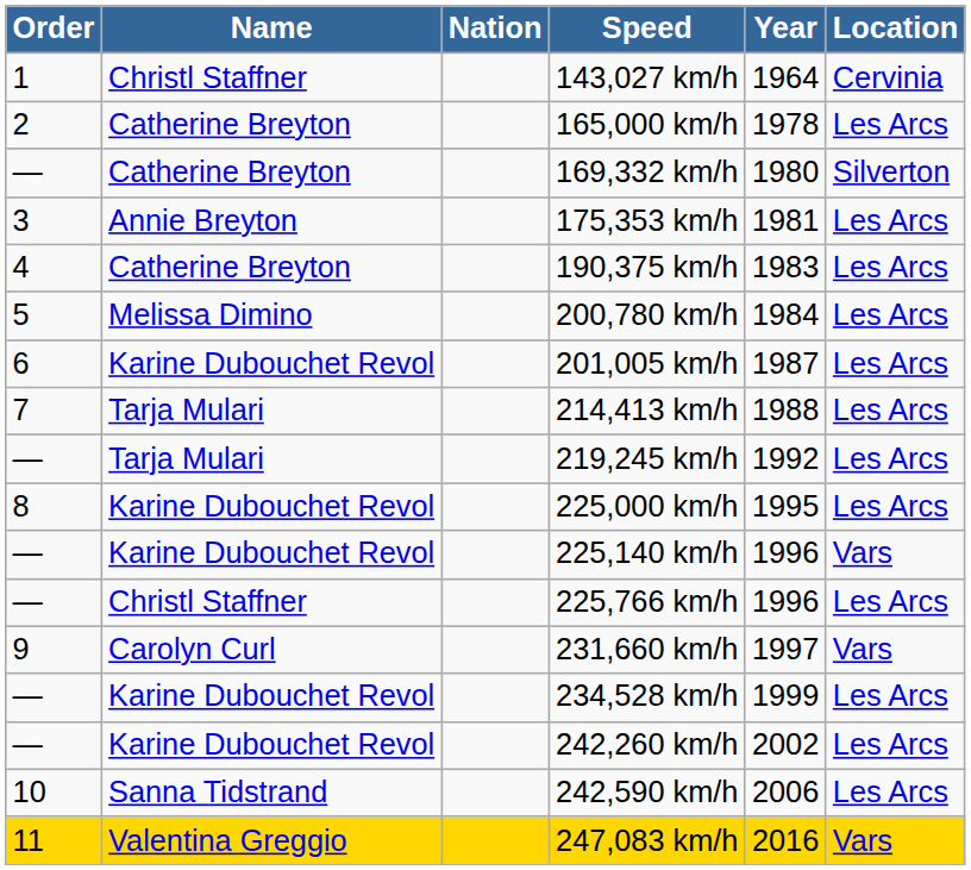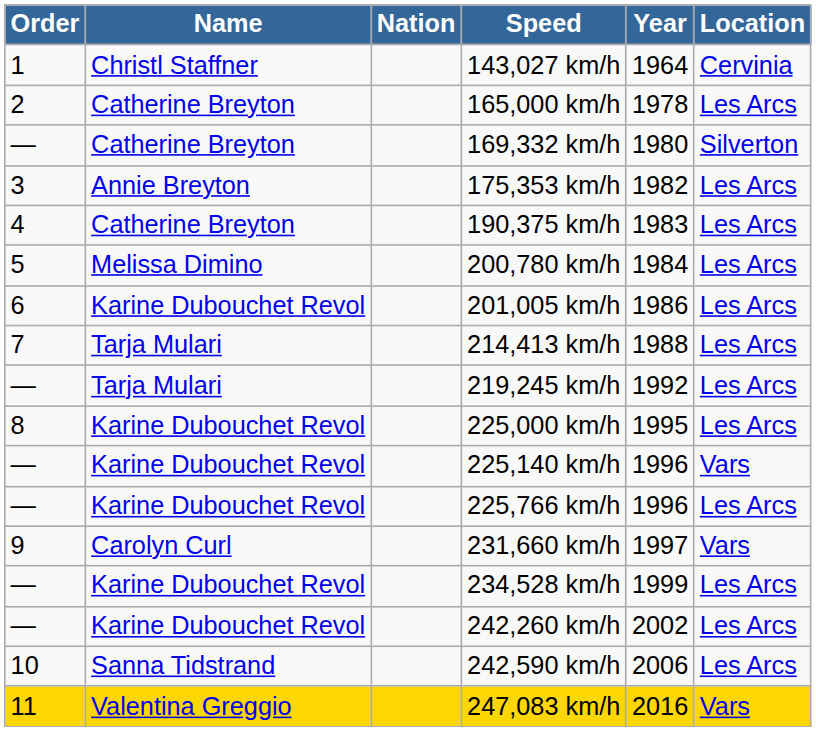175,353 km/h | Year: 1981 -> 1982
201,005 km/h | Year: 1987 -> 1986
225,766 km/h | Name: Christl Staffner -> Karine Dubouchet Revol
